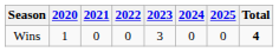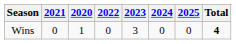columns swapped: 2020 <-> 2021
